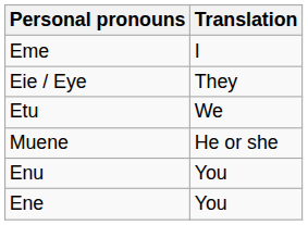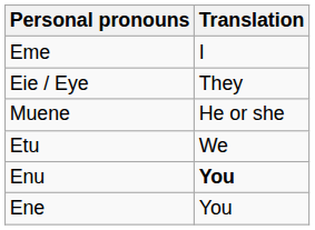rows swapped: Muene <-> Etu
Enu | Translation: normal -> bold
